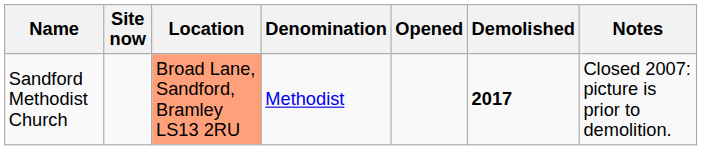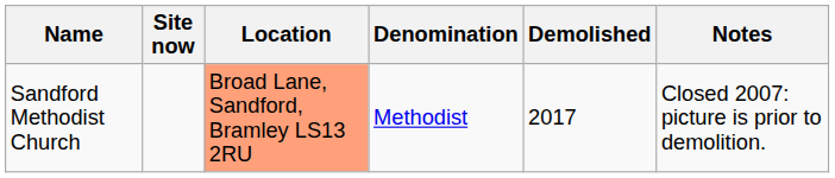- column: Opened
Sandford Methodist Church | Demolished: bold -> normal
